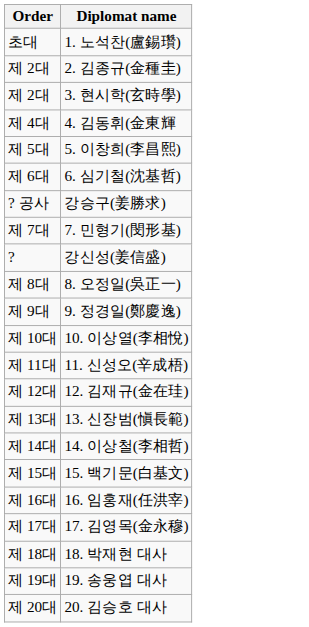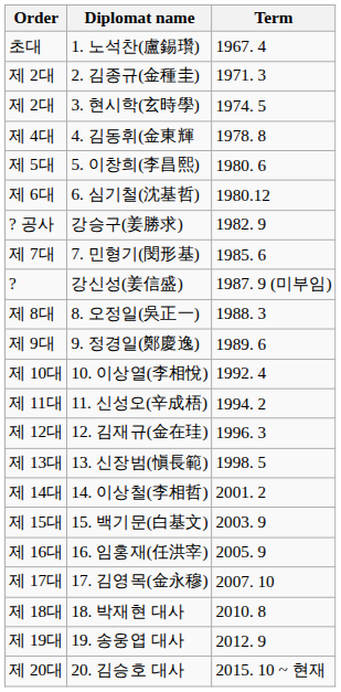+ column: Term | 1967. 4 | 1971. 3 | 1974. 5 | 1978. 8 | 1980. 6 | 1980.12 | 1982. 9 | 1985. 6 | 1987. 9 (미부임) | 1988. 3 | 1989. 6 | 1992. 4 | 1994. 2 | 1996. 3 | 1998. 5 | 2001. 2 | 2003. 9 | 2005. 9 | 2007. 10 | 2010. 8 | 2012. 9 | 2015. 10 ~ 현재
